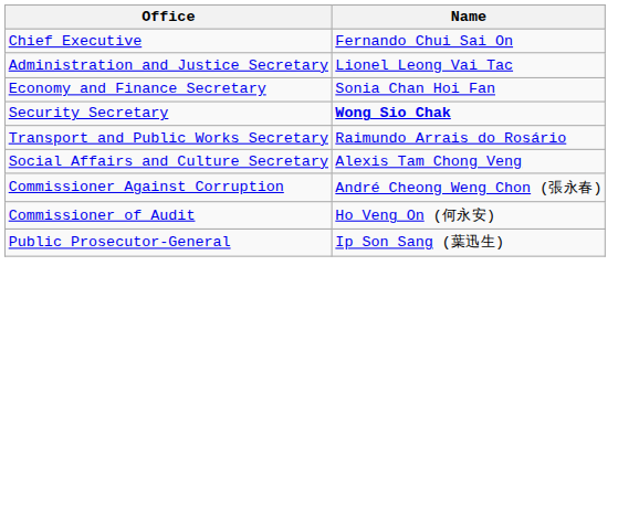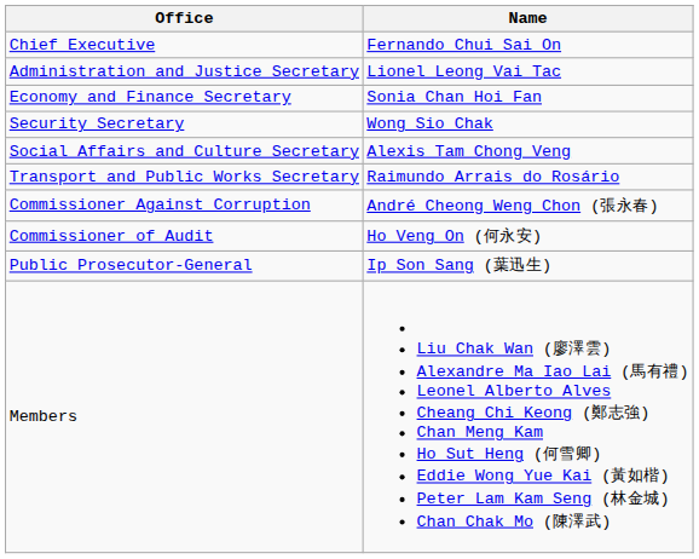Security Secretary | Name: bold -> normal
rows swapped: Social Affairs and Culture Secretary <-> Transport and Public Works Secretary
+ row: Members | Liu Chak Wan (廖澤雲) Alexandre Ma Iao Lai (馬有禮) Leonel Alberto Alves Cheang Chi Keong (鄭志強) Chan Meng Kam Ho Sut Heng (何雪卿) Eddie Wong Yue Kai (黃如楷) Peter Lam Kam Seng (林金城) Chan Chak Mo (陳澤武)
